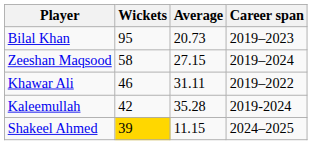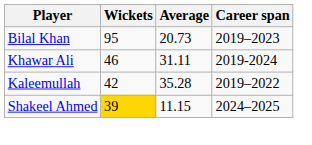- row: Zeeshan Maqsood | 58 | 27.15 | 2019–2024
Khawar Ali | Career span: 2019–2022 -> 2019-2024
Kaleemullah | Career span: 2019-2024 -> 2019–2022
